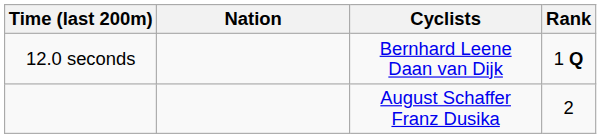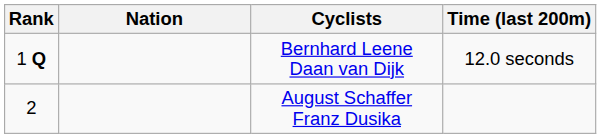columns swapped: Rank <-> Time (last 200m)
